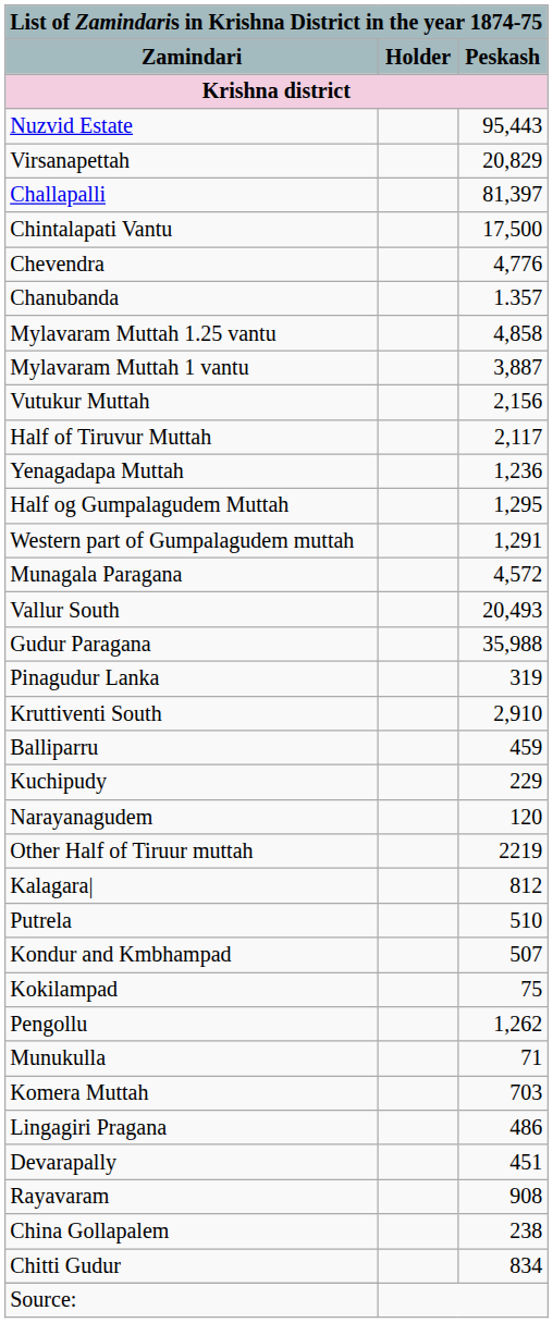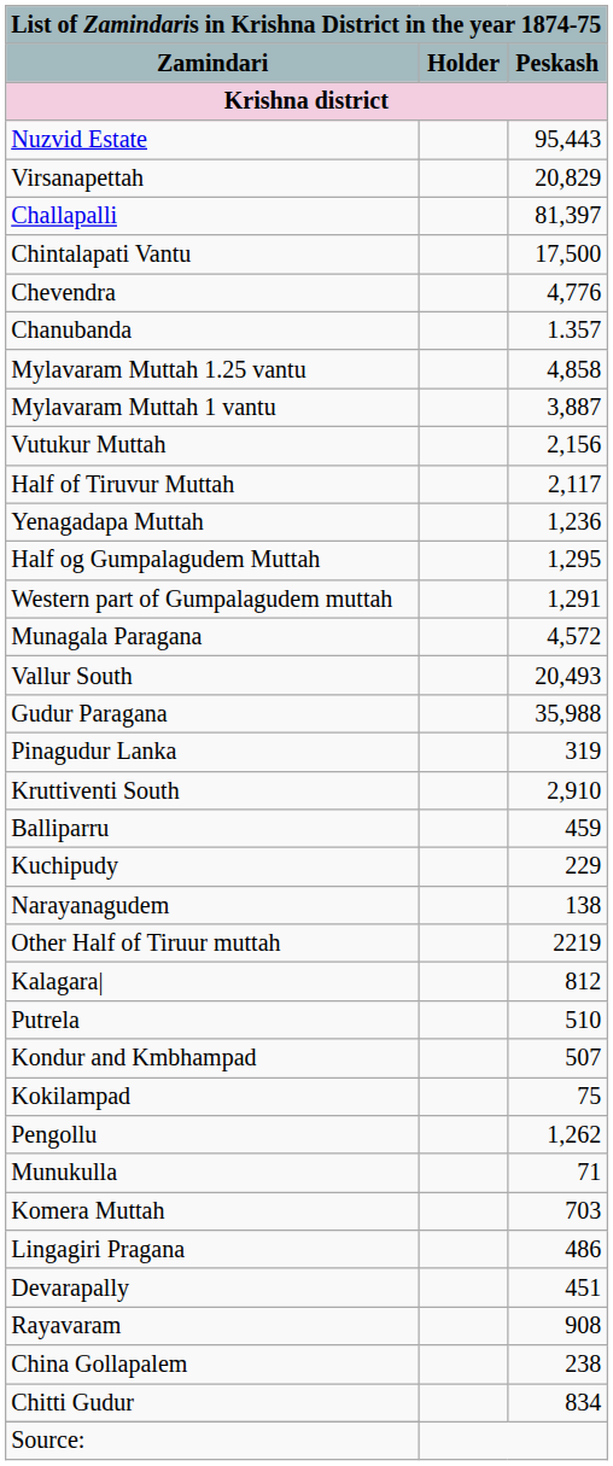Narayanagudem | column 3: 120 -> 138
